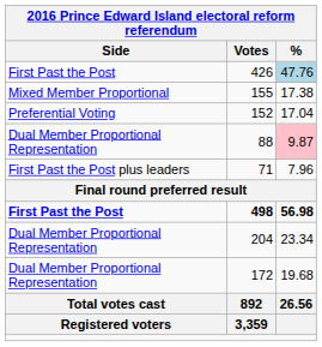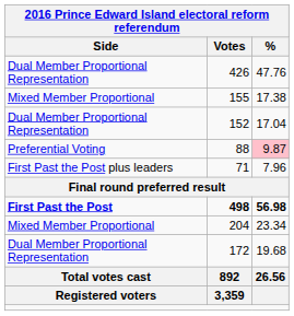426 | Side: First Past the Post -> Dual Member Proportional Representation
426 | %: lightblue background -> no background
152 | Side: Preferential Voting -> Dual Member Proportional Representation
88 | Side: Dual Member Proportional Representation -> Preferential Voting
204 | Side: Dual Member Proportional Representation -> Mixed Member Proportional
